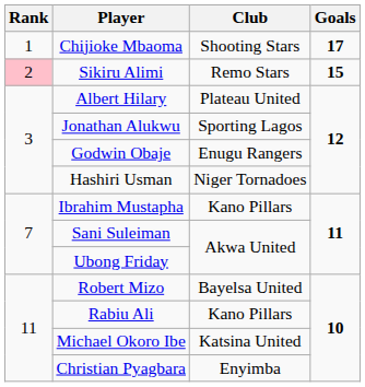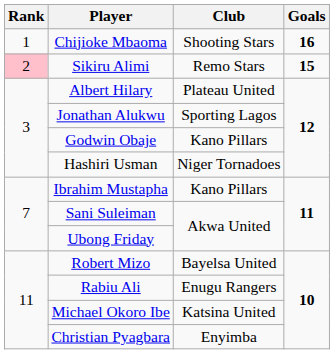Chijioke Mbaoma | Goals: 17 -> 16
Godwin Obaje | Club: Enugu Rangers -> Kano Pillars
Rabiu Ali | Club: Kano Pillars -> Enugu Rangers
